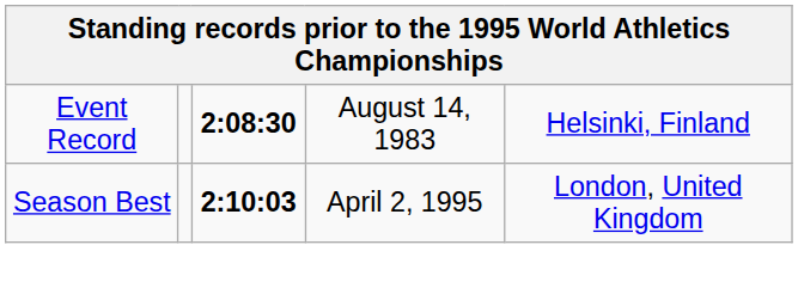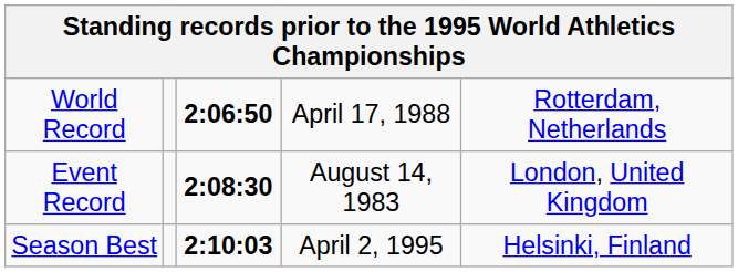+ row: World Record | 2:06:50 | April 17, 1988 | Rotterdam, Netherlands
Event Record | column 5: Helsinki, Finland -> London, United Kingdom
Season Best | column 5: London, United Kingdom -> Helsinki, Finland
